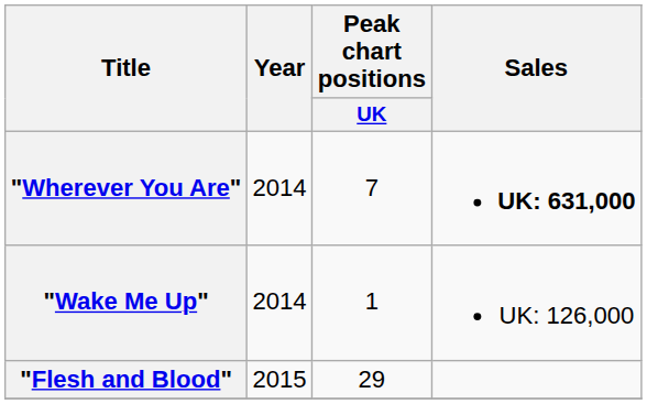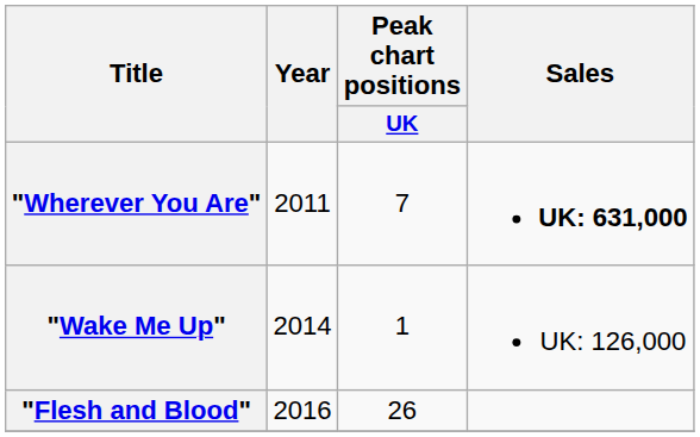"Wherever You Are" | Year: 2014 -> 2011
"Flesh and Blood" | Year: 2015 -> 2016
"Flesh and Blood" | Peak chart positions / UK: 29 -> 26
